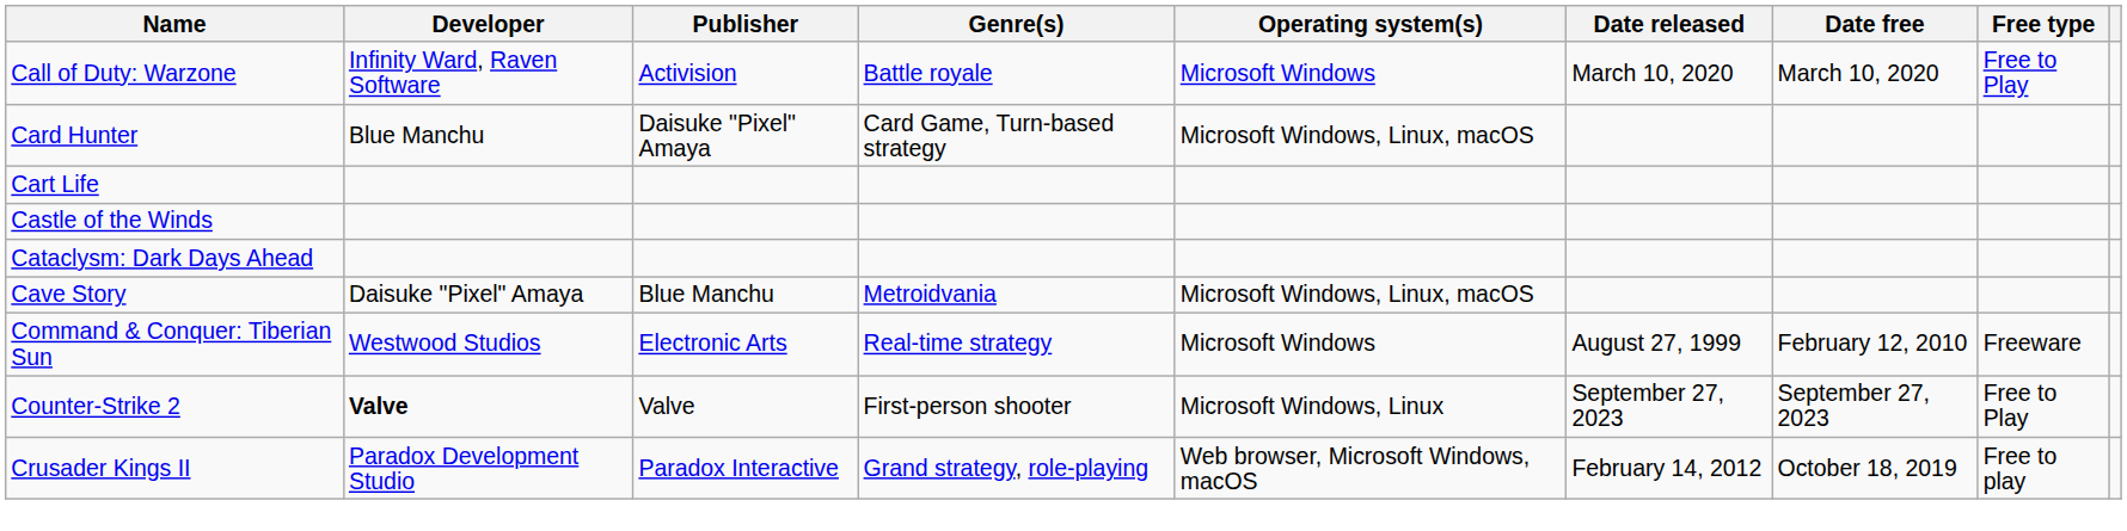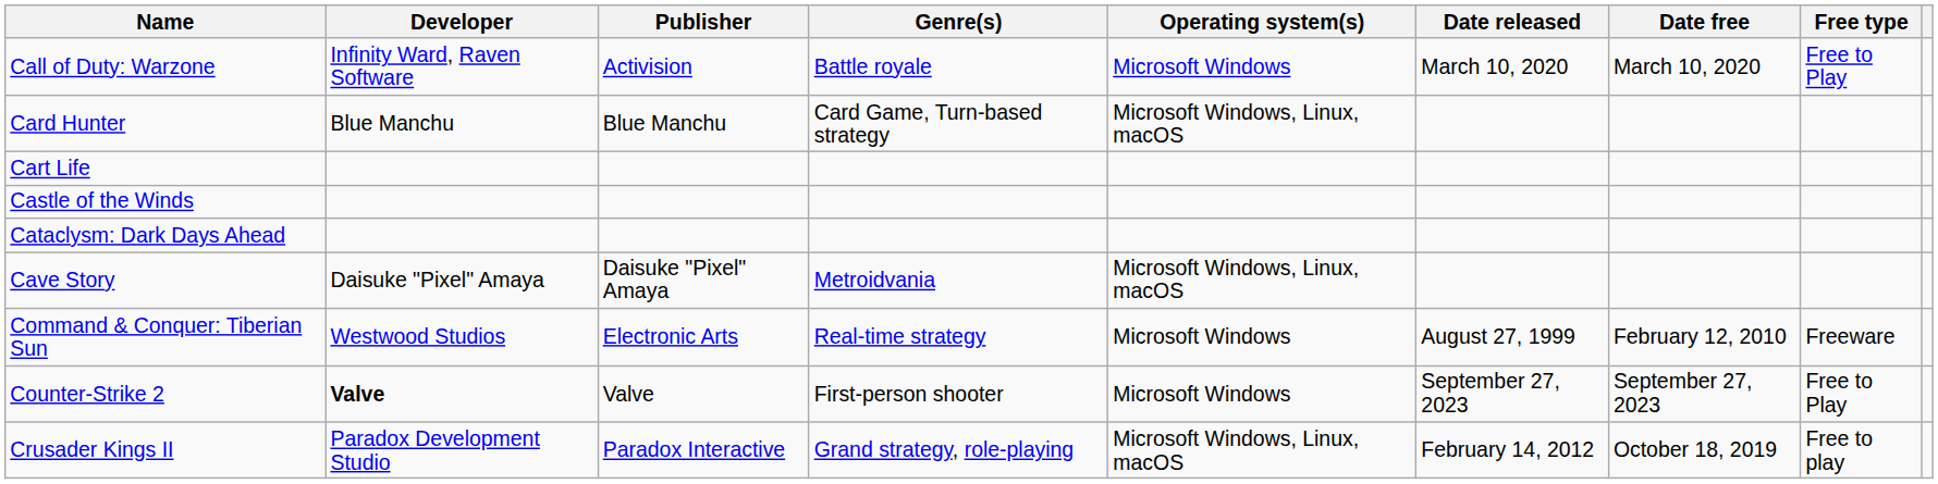Card Hunter | Publisher: Daisuke "Pixel" Amaya -> Blue Manchu
Cave Story | Publisher: Blue Manchu -> Daisuke "Pixel" Amaya
Counter-Strike 2 | Operating system(s): Microsoft Windows, Linux -> Microsoft Windows
Crusader Kings II | Operating system(s): Web browser, Microsoft Windows, macOS -> Microsoft Windows, Linux, macOS
